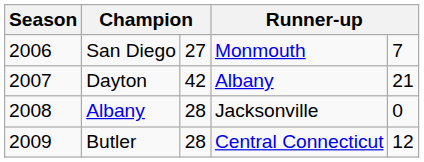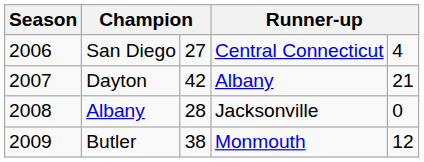San Diego | column 4: Monmouth -> Central Connecticut
San Diego | column 5: 7 -> 4
Butler | column 3: 28 -> 38
Butler | column 4: Central Connecticut -> Monmouth
